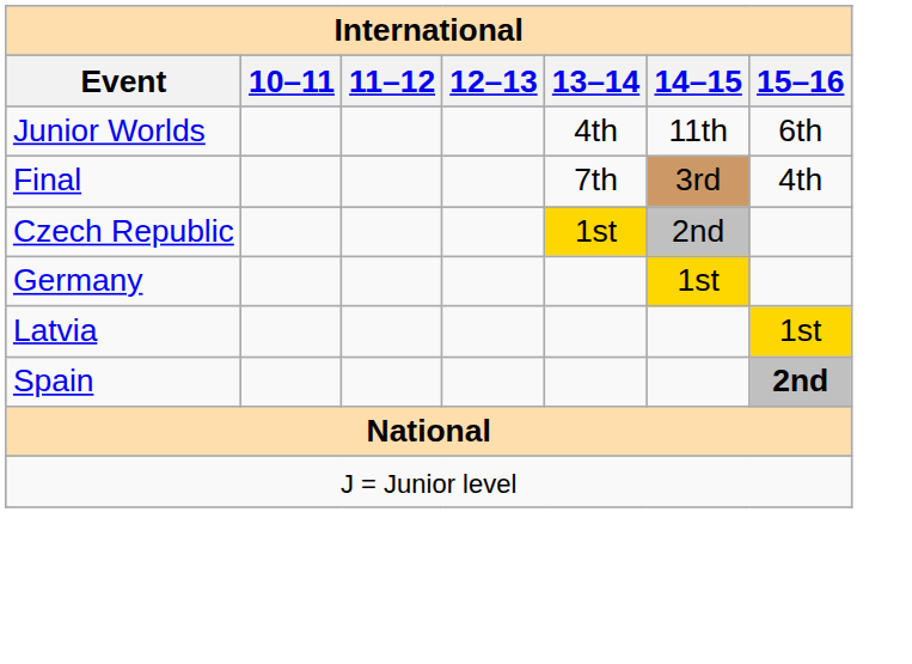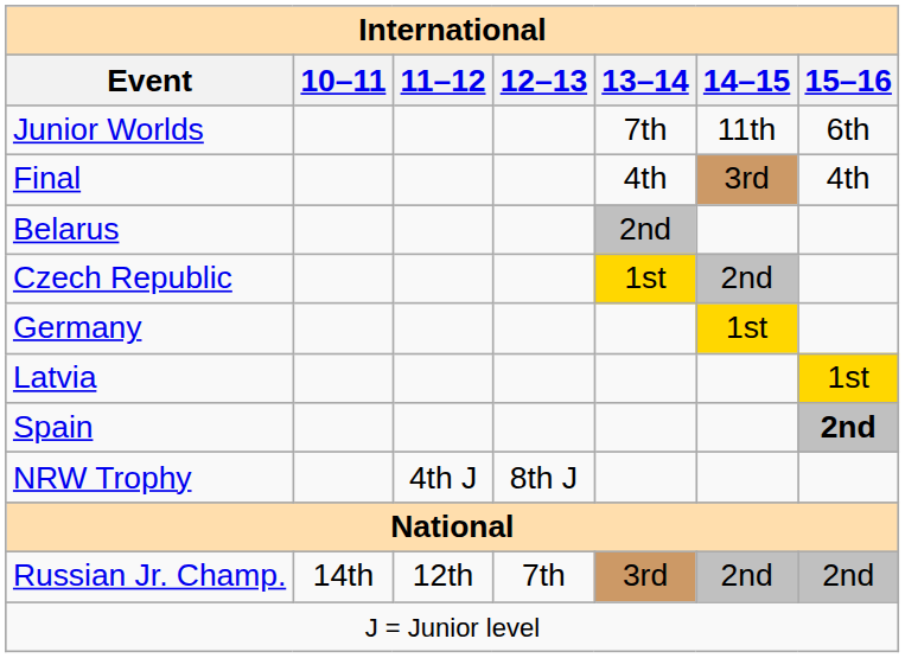Junior Worlds | 13–14: 4th -> 7th
Final | 13–14: 7th -> 4th
+ row: Belarus | 2nd
+ row: NRW Trophy | 4th J | 8th J
+ row: Russian Jr. Champ. | 14th | 12th | 7th | 3rd | 2nd | 2nd
